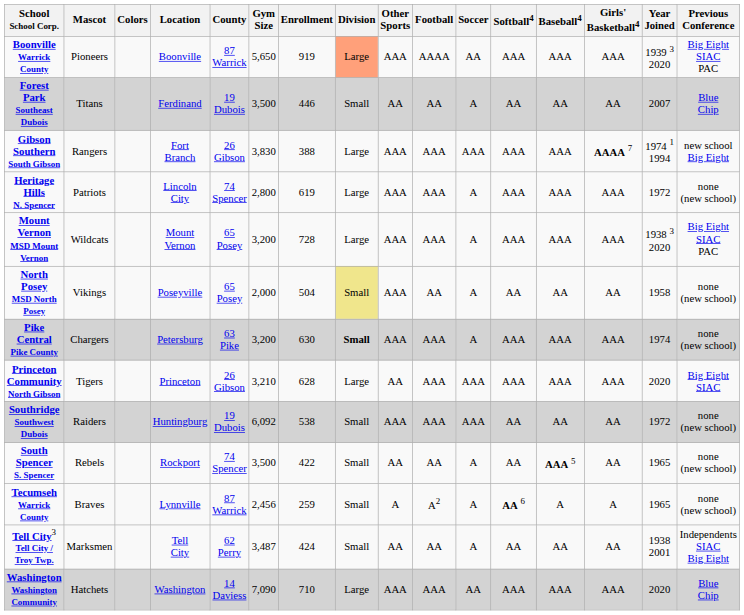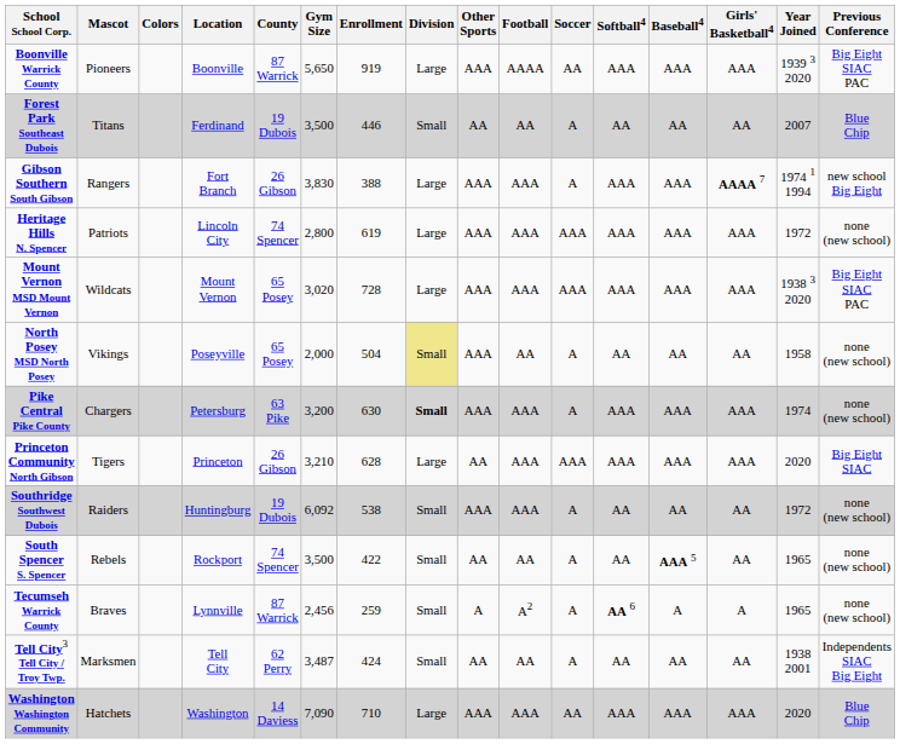Boonville Warrick County | Division: lightsalmon background -> no background
Gibson Southern South Gibson | Soccer: AAA -> A
Heritage Hills N. Spencer | Soccer: A -> AAA
Mount Vernon MSD Mount Vernon | Gym Size: 3,200 -> 3,020
Mount Vernon MSD Mount Vernon | Soccer: A -> AAA
Southridge Southwest Dubois | Soccer: AAA -> A
